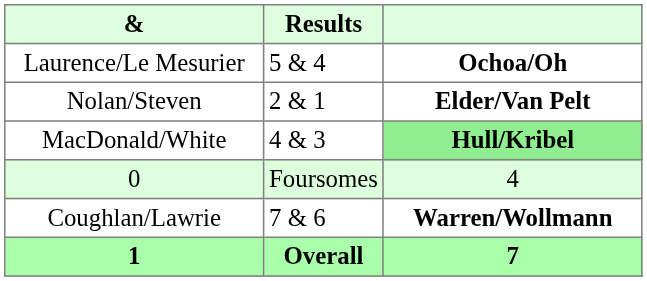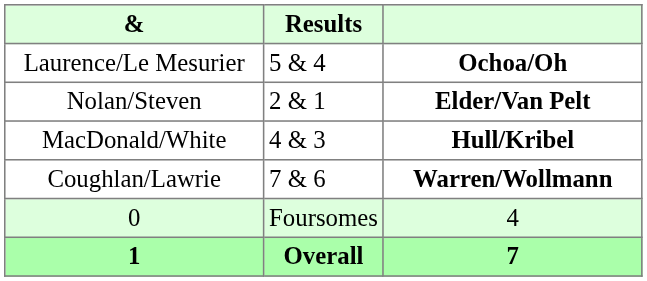MacDonald/White | column 3: lightgreen background -> no background
rows swapped: Coughlan/Lawrie <-> 0
